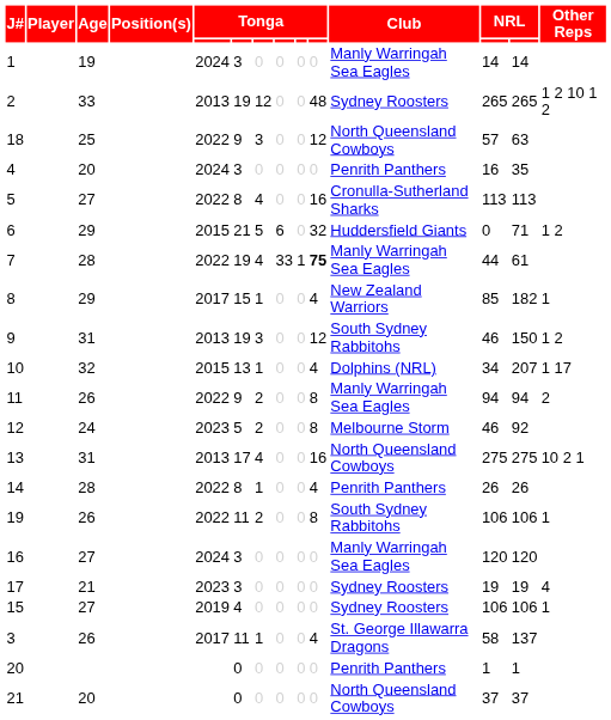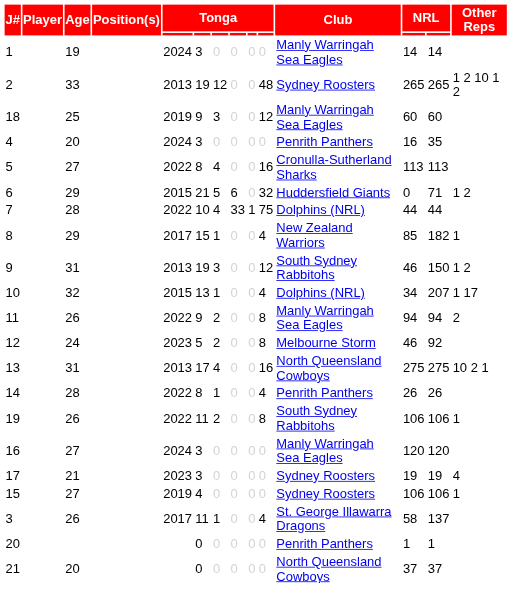18 | column 5: 2022 -> 2019
18 | Club: North Queensland Cowboys -> Manly Warringah Sea Eagles
18 | column 12: 57 -> 60
18 | column 13: 63 -> 60
7 | column 6: 19 -> 10
7 | column 10: bold -> normal
7 | Club: Manly Warringah Sea Eagles -> Dolphins (NRL)
7 | column 13: 61 -> 44
